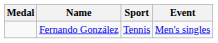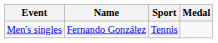columns swapped: Medal <-> Event
